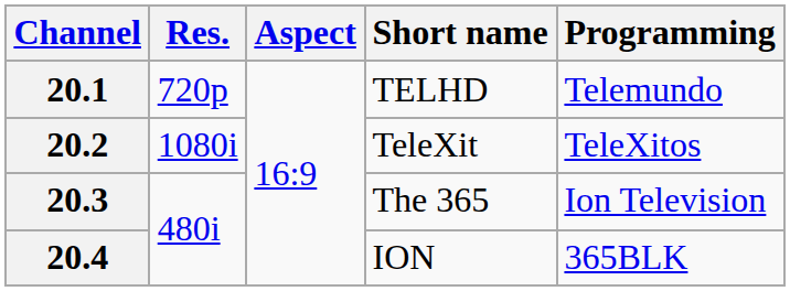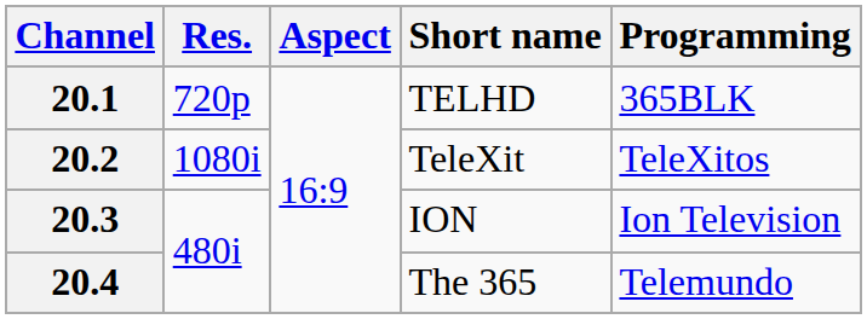20.1 | Programming: Telemundo -> 365BLK
20.3 | Short name: The 365 -> ION
20.4 | Short name: ION -> The 365
20.4 | Programming: 365BLK -> Telemundo
